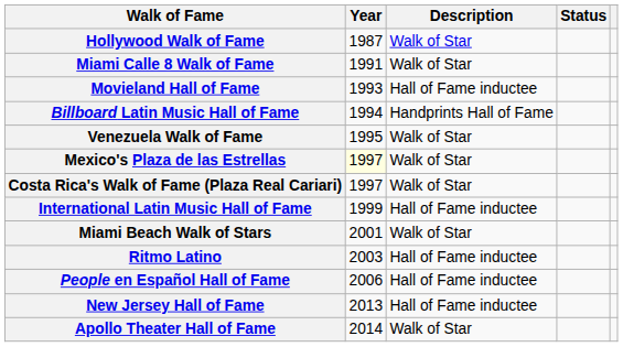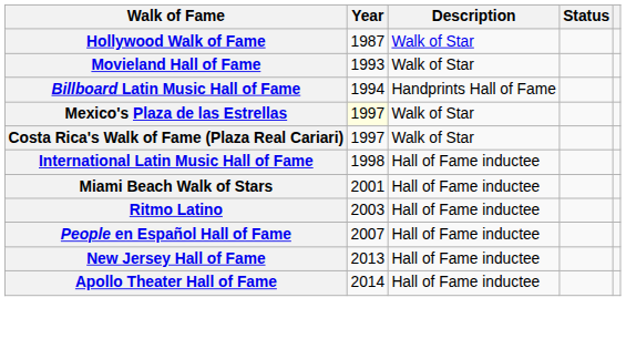- row: Miami Calle 8 Walk of Fame | 1991 | Walk of Star
Movieland Hall of Fame | Description: Hall of Fame inductee -> Walk of Star
- row: Venezuela Walk of Fame | 1995 | Walk of Star
International Latin Music Hall of Fame | Year: 1999 -> 1998
Miami Beach Walk of Stars | Description: Walk of Star -> Hall of Fame inductee
People en Español Hall of Fame | Year: 2006 -> 2007
Apollo Theater Hall of Fame | Description: Walk of Star -> Hall of Fame inductee
